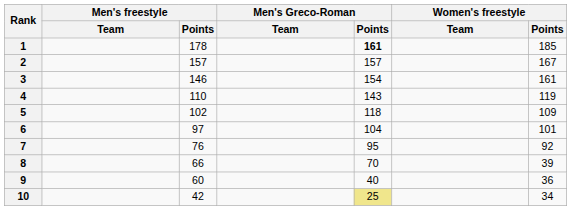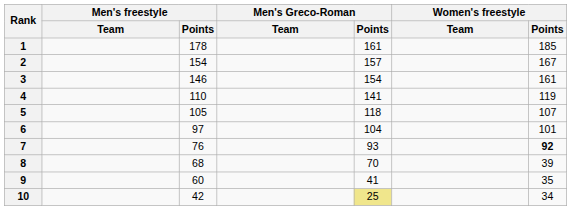1 | Men's Greco-Roman / Points: bold -> normal
2 | Men's freestyle / Points: 157 -> 154
4 | Men's Greco-Roman / Points: 143 -> 141
5 | Men's freestyle / Points: 102 -> 105
5 | Women's freestyle / Points: 109 -> 107
7 | Men's Greco-Roman / Points: 95 -> 93
7 | Women's freestyle / Points: normal -> bold
8 | Men's freestyle / Points: 66 -> 68
9 | Men's Greco-Roman / Points: 40 -> 41
9 | Women's freestyle / Points: 36 -> 35
